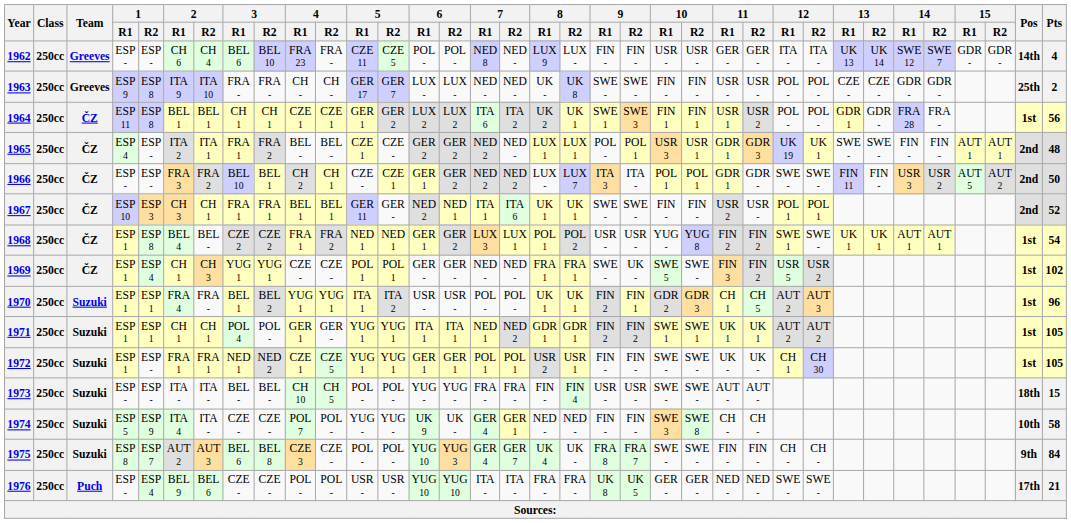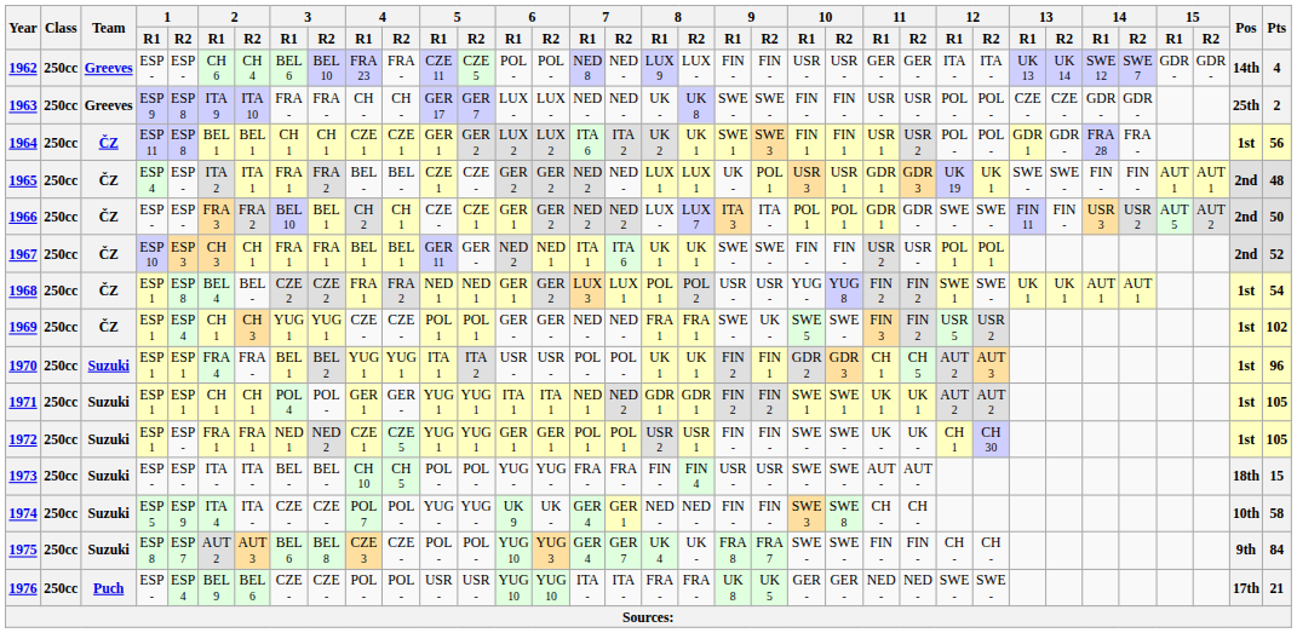1965 | 9 / R1: POL - -> UK -
